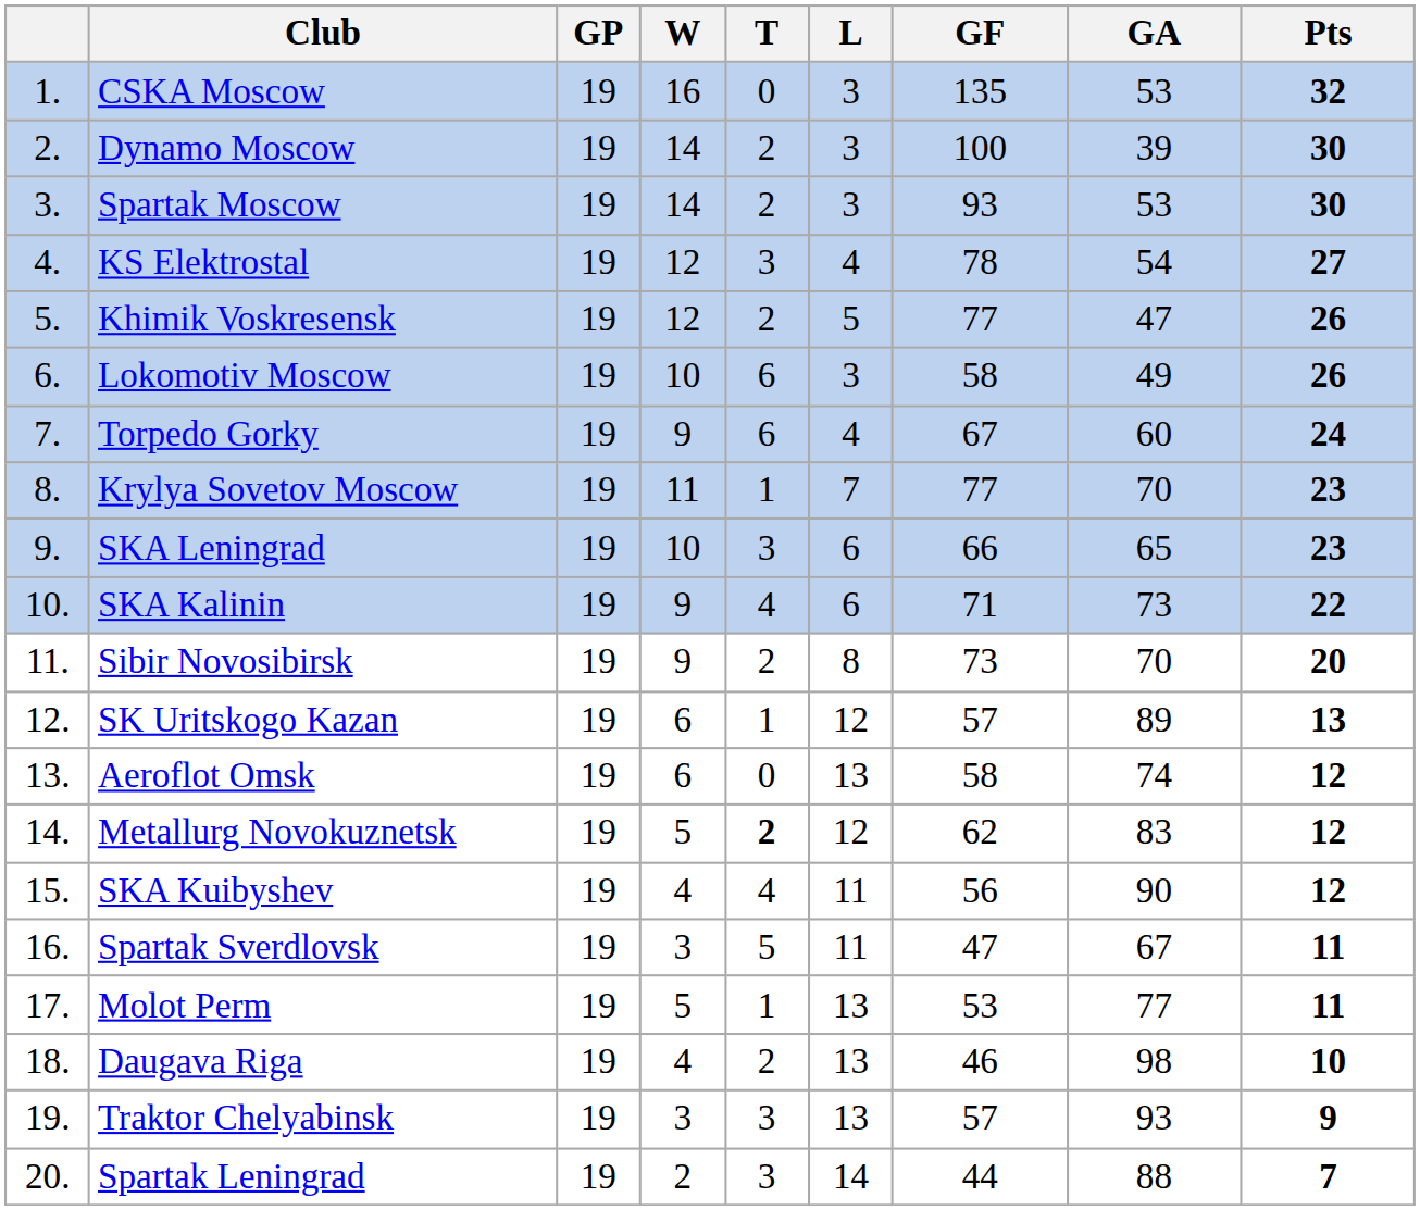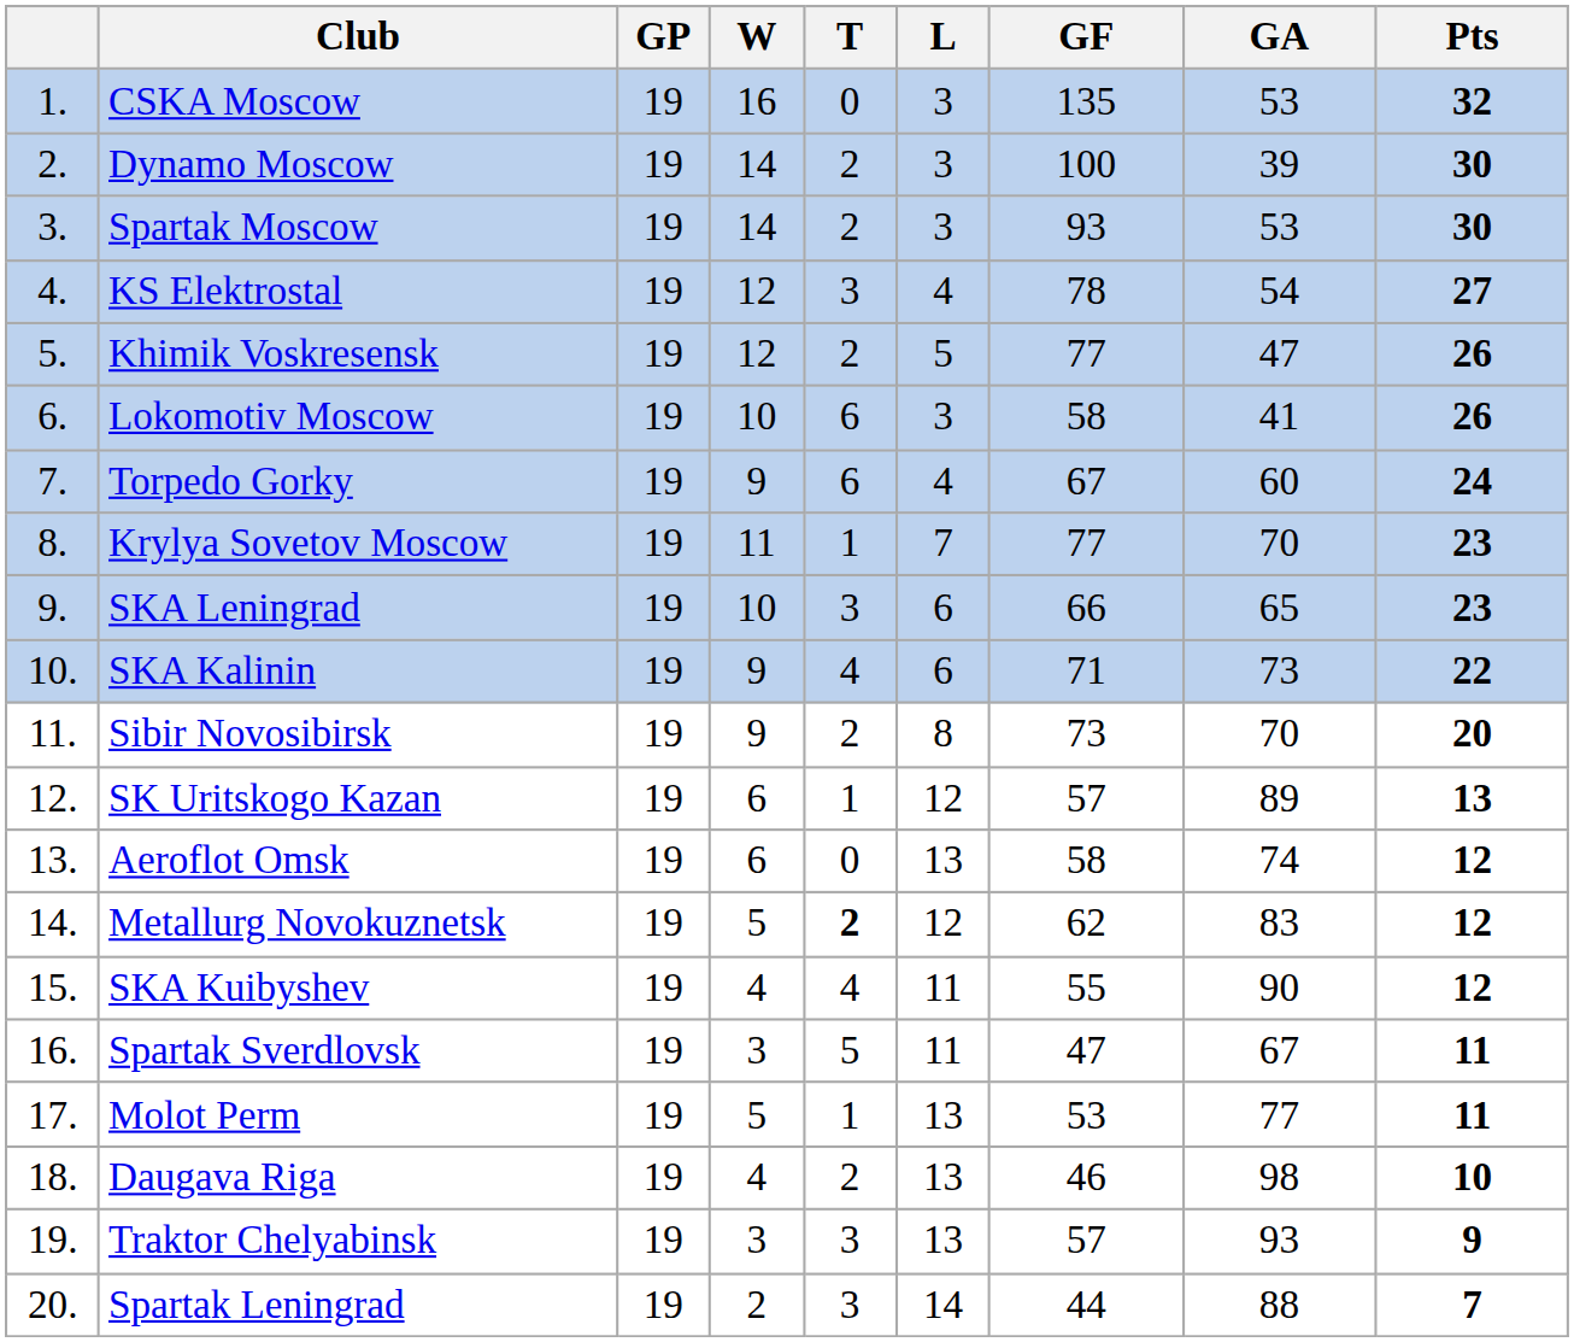Lokomotiv Moscow | GA: 49 -> 41
SKA Kuibyshev | GF: 56 -> 55
